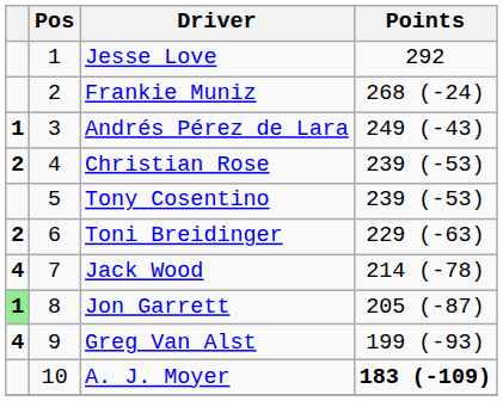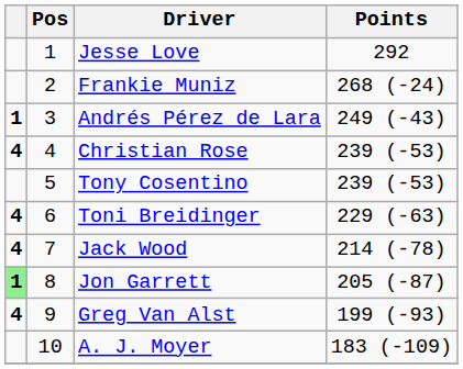Christian Rose | column 1: 2 -> 4
Toni Breidinger | column 1: 2 -> 4
A. J. Moyer | Points: bold -> normal
